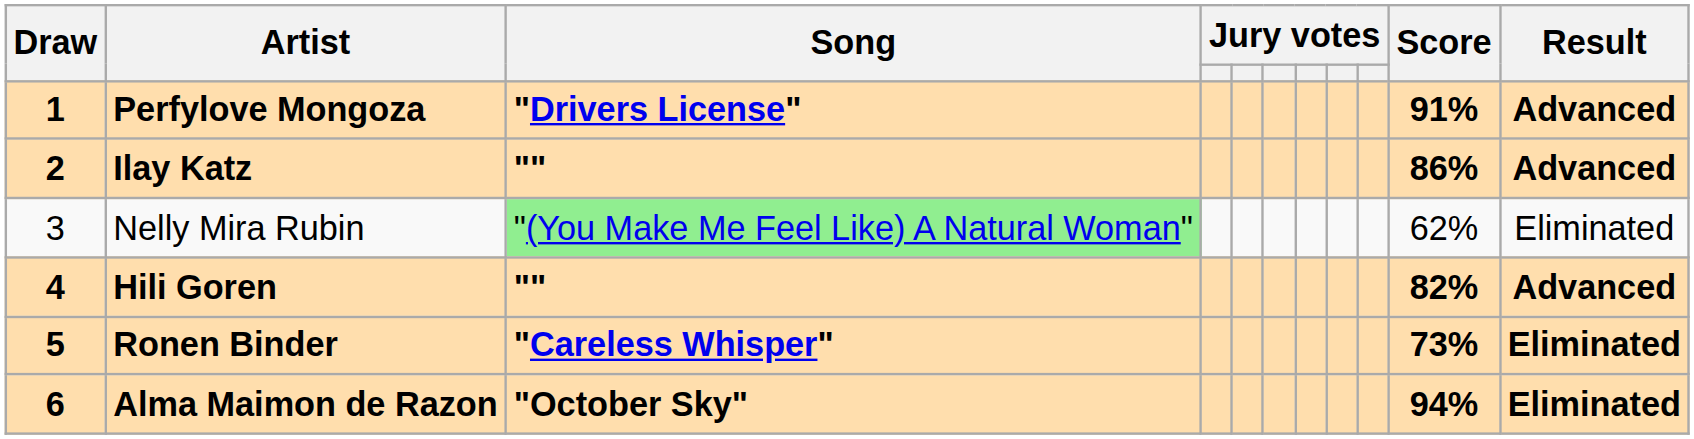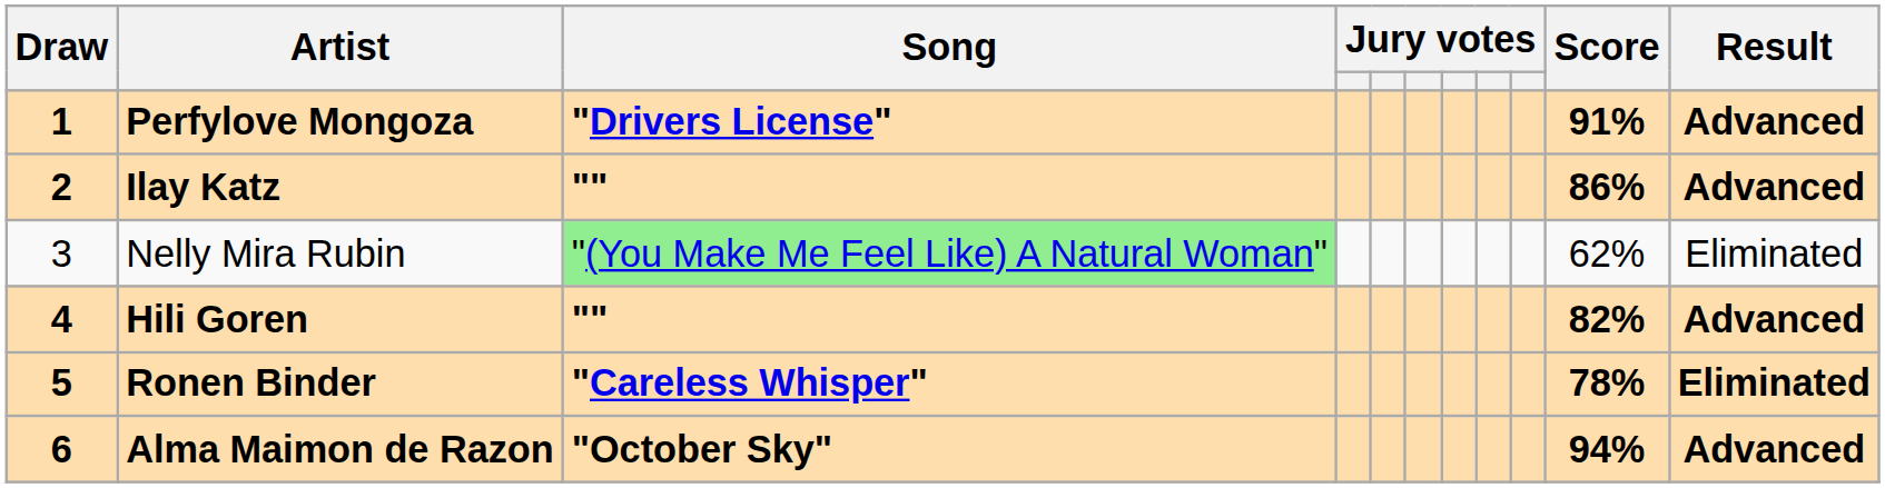Ronen Binder | Score: 73% -> 78%
Alma Maimon de Razon | Result: Eliminated -> Advanced
